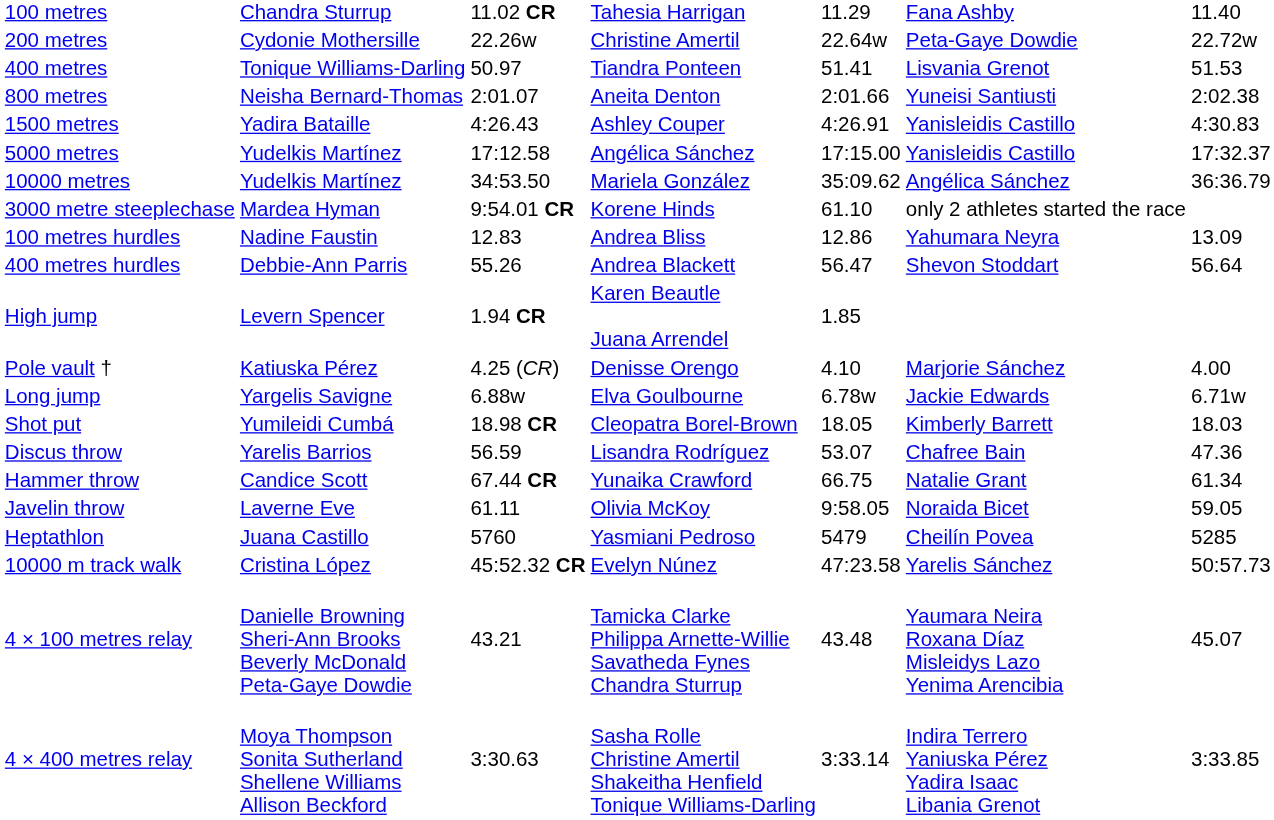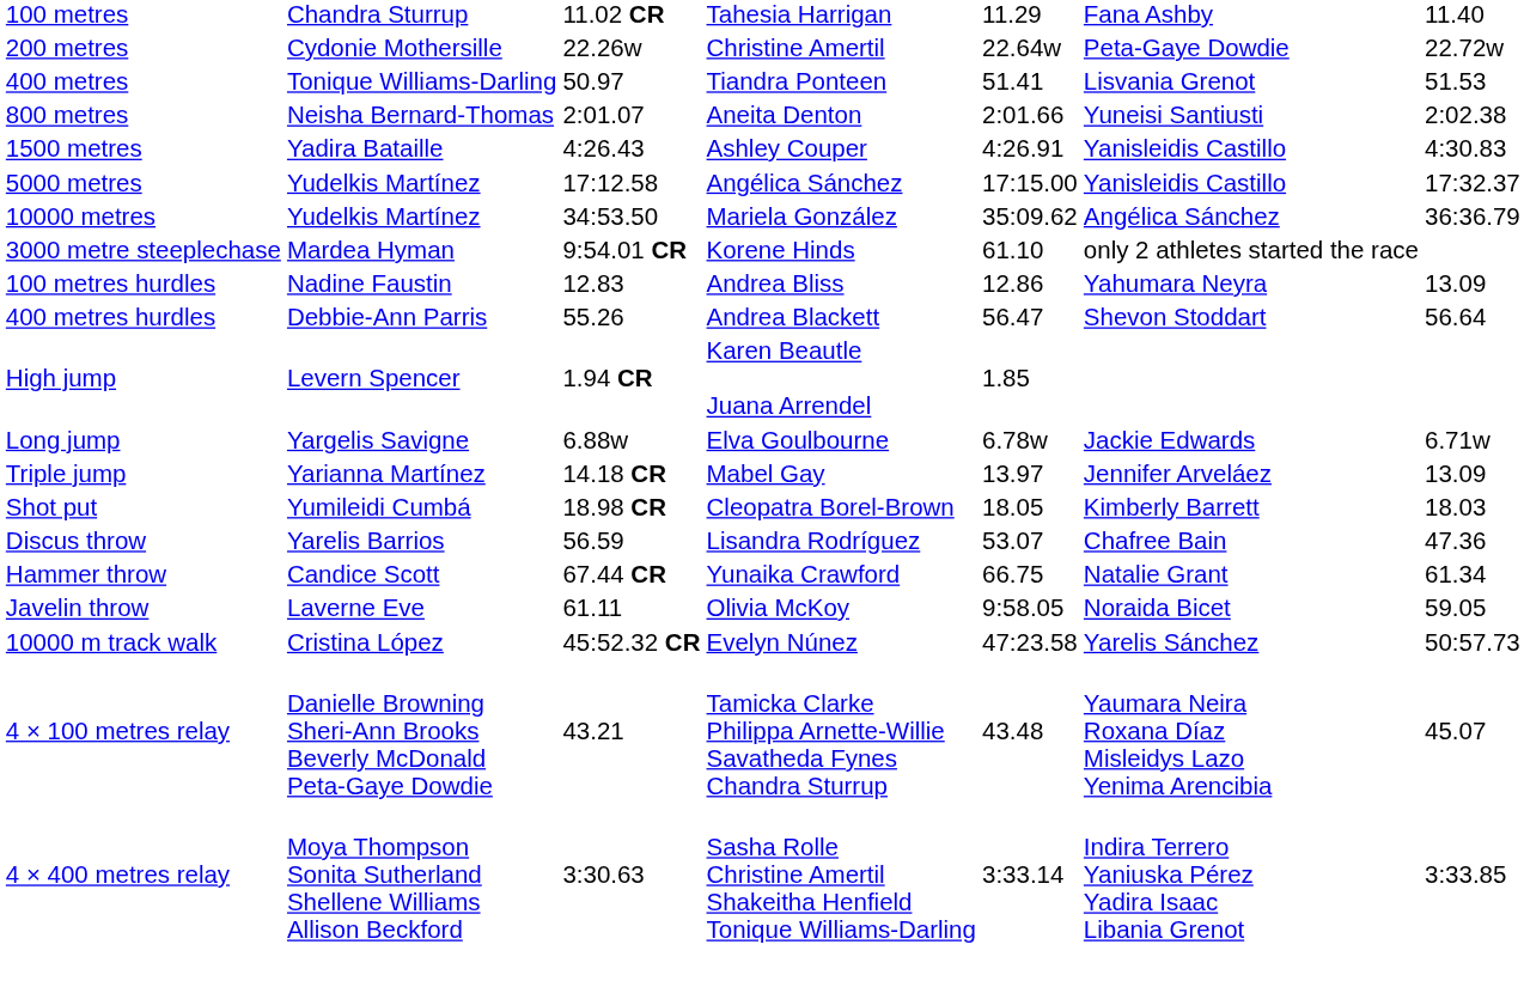- row: Pole vault † | Katiuska Pérez | 4.25 (CR) | Denisse Orengo | 4.10 | Marjorie Sánchez | 4.00
+ row: Triple jump | Yarianna Martínez | 14.18 CR | Mabel Gay | 13.97 | Jennifer Arveláez | 13.09
- row: Heptathlon | Juana Castillo | 5760 | Yasmiani Pedroso | 5479 | Cheilín Povea | 5285
